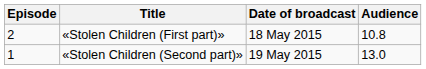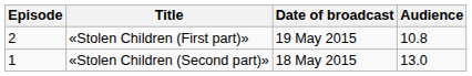«Stolen Children (First part)» | Date of broadcast: 18 May 2015 -> 19 May 2015
«Stolen Children (Second part)» | Date of broadcast: 19 May 2015 -> 18 May 2015
